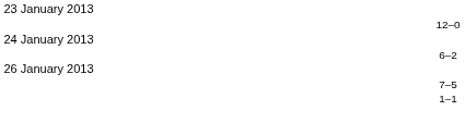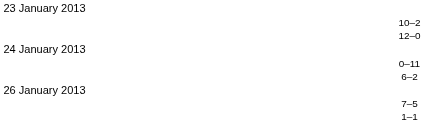+ row: 10–2
+ row: 0–11
